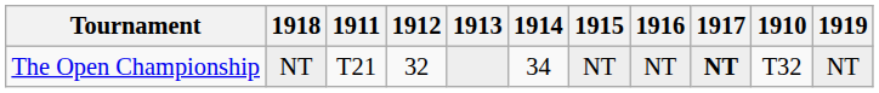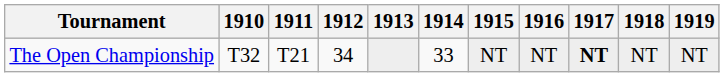columns swapped: 1910 <-> 1918
The Open Championship | 1912: 32 -> 34
The Open Championship | 1914: 34 -> 33
